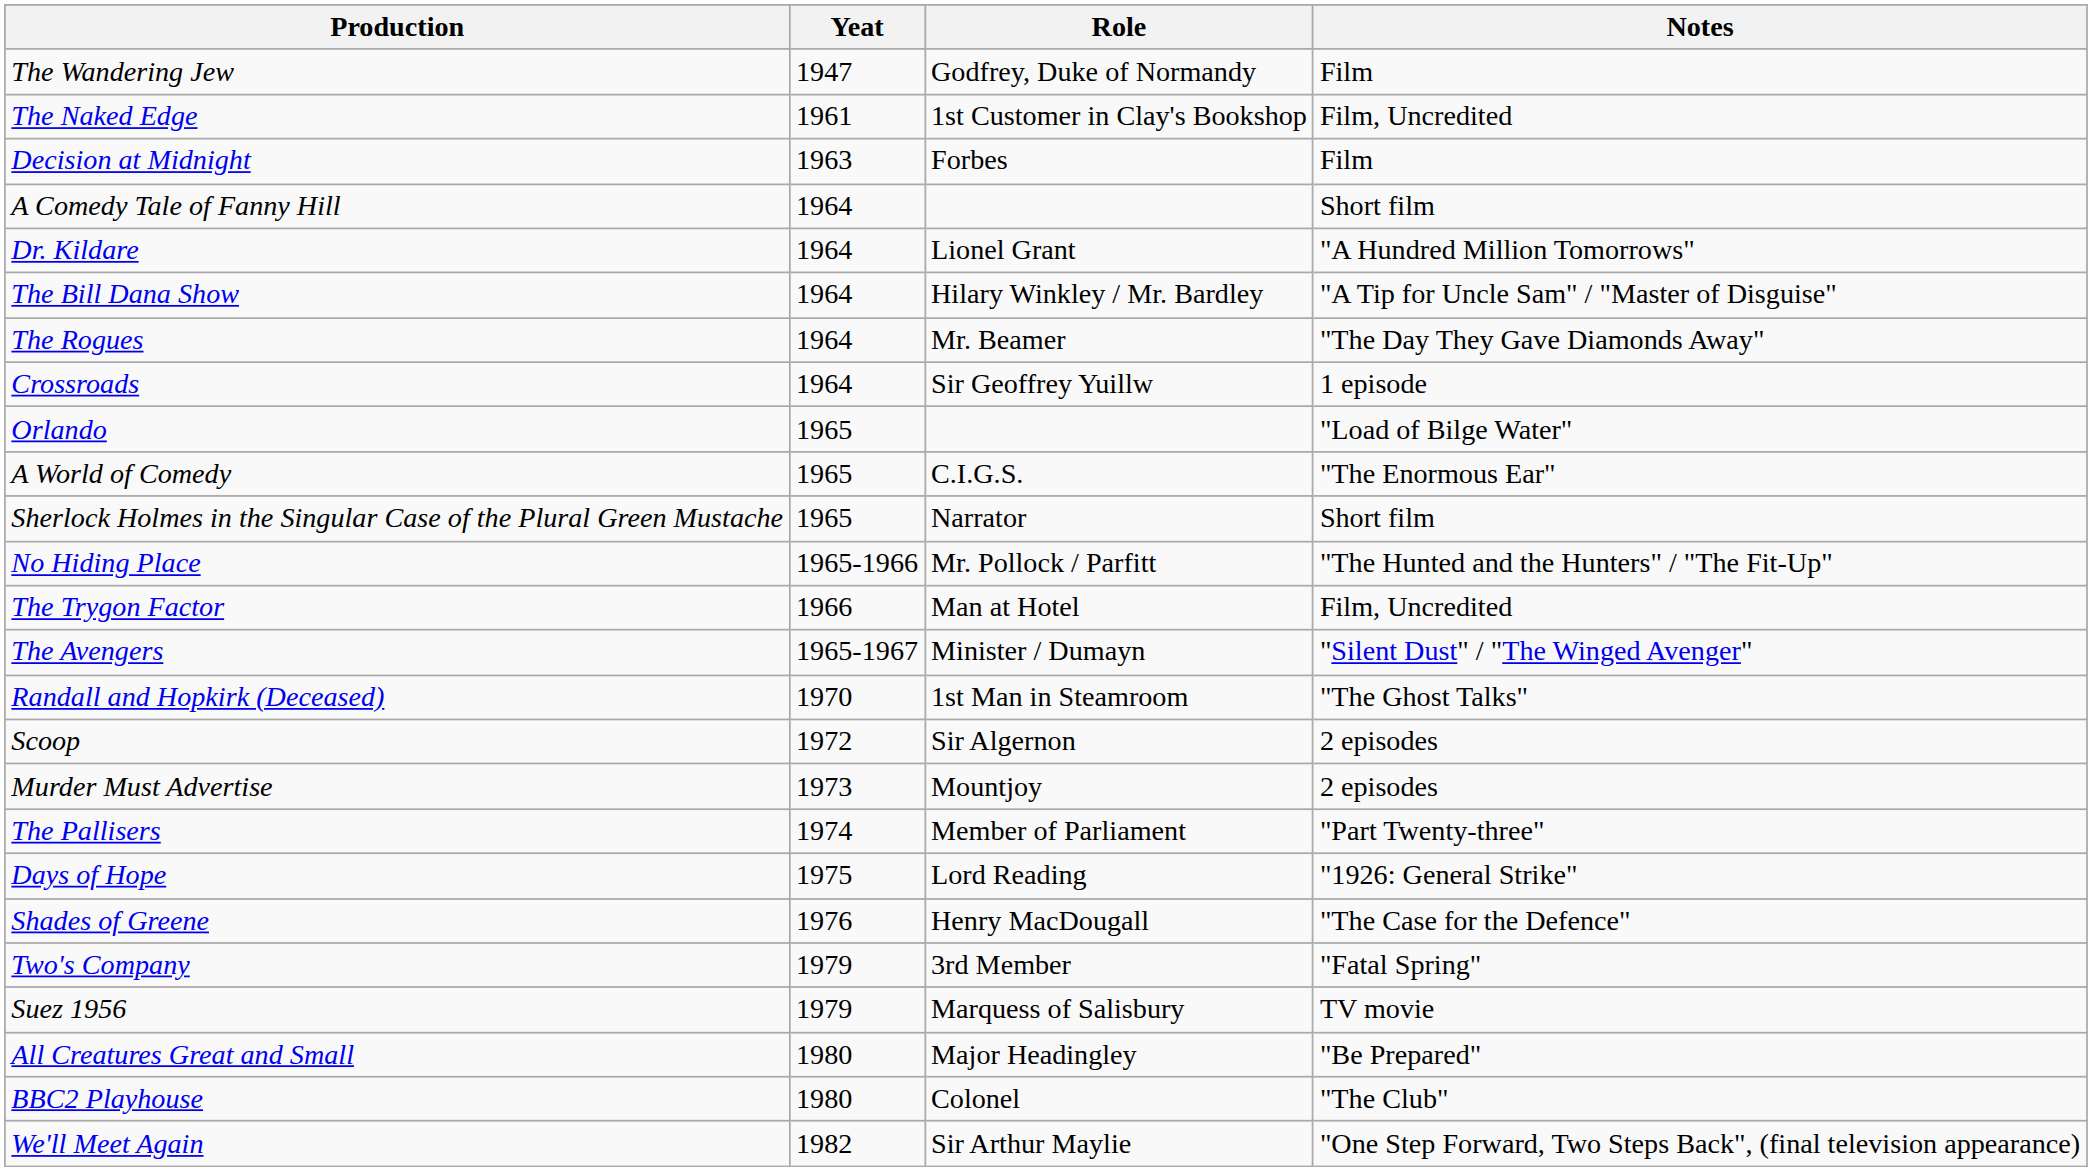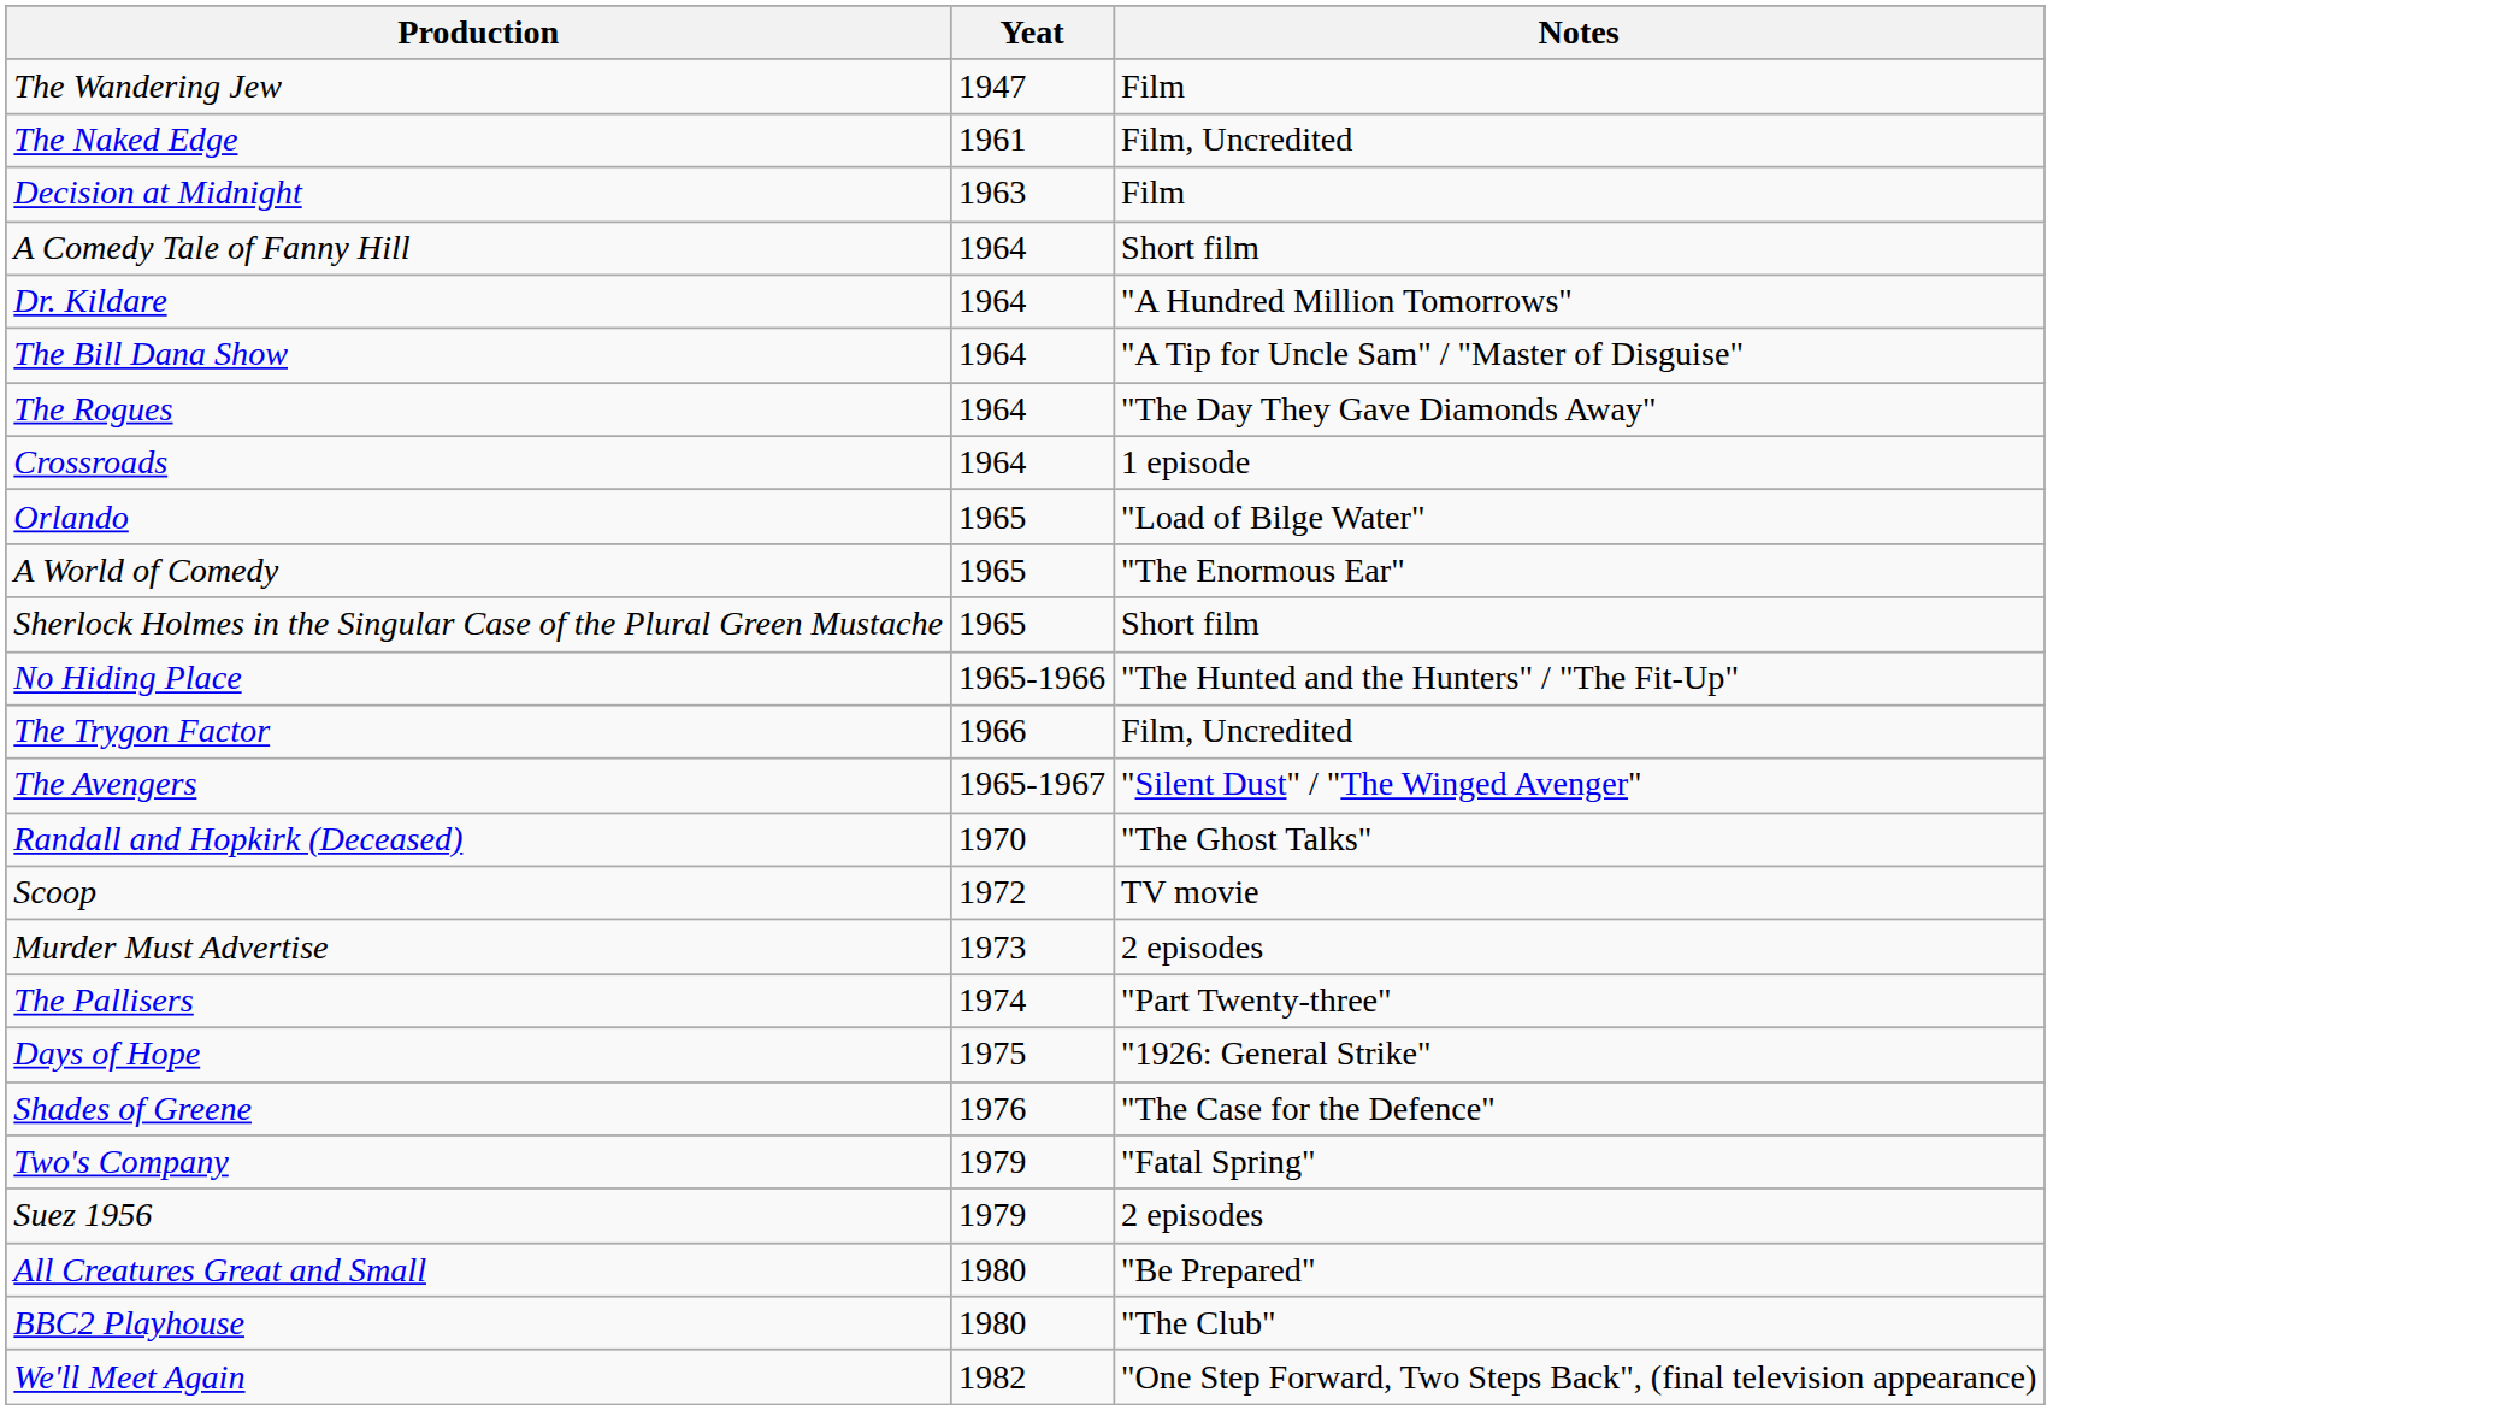- column: Role | Godfrey, Duke of Normandy | 1st Customer in Clay's Bookshop | Forbes | Lionel Grant | Hilary Winkley / Mr. Bardley | Mr. Beamer | Sir Geoffrey Yuillw | C.I.G.S. | Narrator | Mr. Pollock / Parfitt | Man at Hotel | Minister / Dumayn | 1st Man in Steamroom | Sir Algernon | Mountjoy | Member of Parliament | Lord Reading | Henry MacDougall | 3rd Member | Marquess of Salisbury | Major Headingley | Colonel | Sir Arthur Maylie
Scoop | Notes: 2 episodes -> TV movie
Suez 1956 | Notes: TV movie -> 2 episodes
